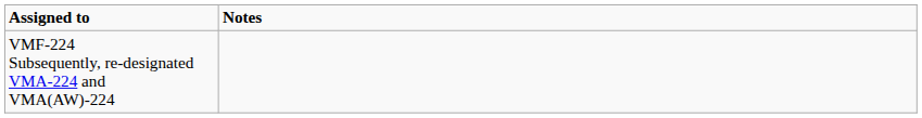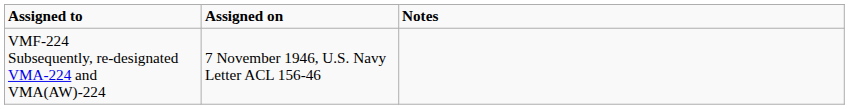+ column: Assigned on | 7 November 1946, U.S. Navy Letter ACL 156-46
